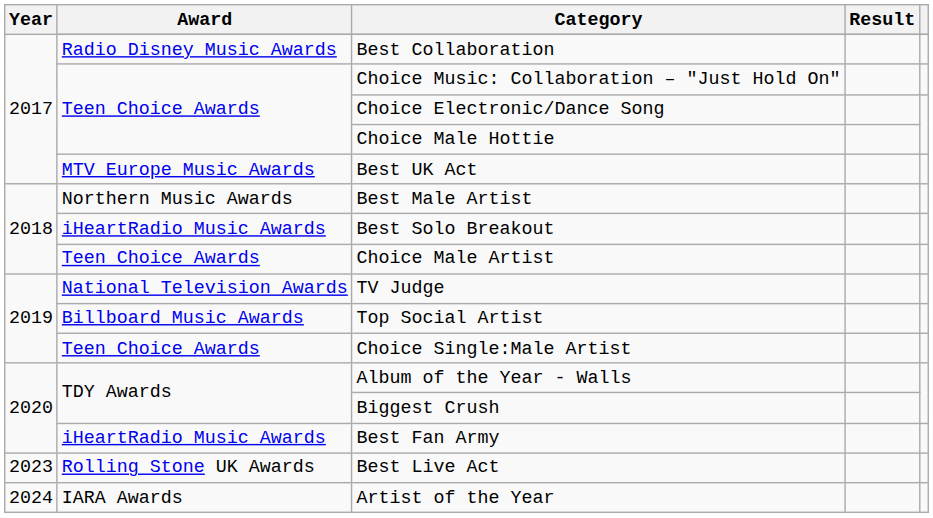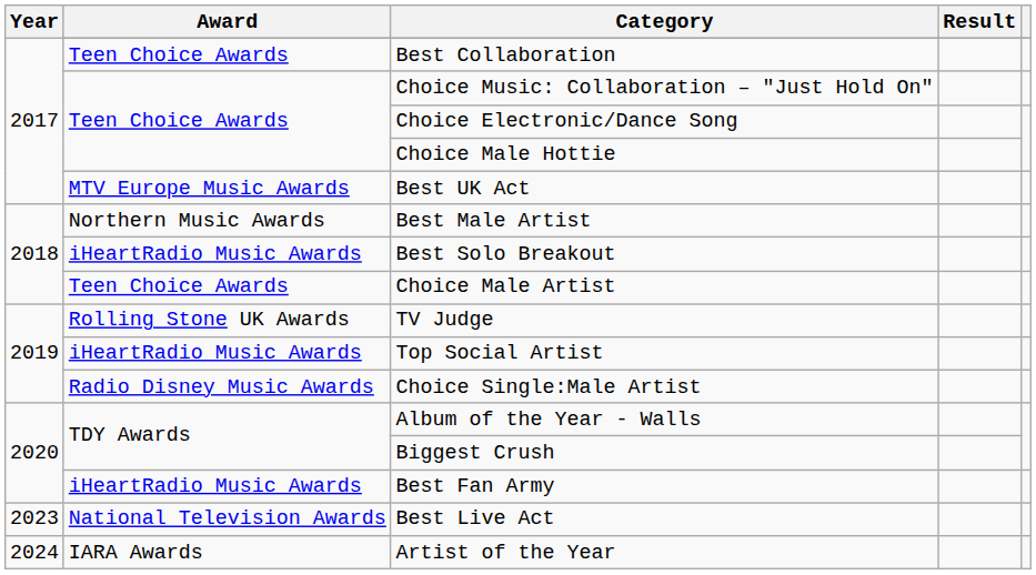Best Collaboration | Award: Radio Disney Music Awards -> Teen Choice Awards
TV Judge | Award: National Television Awards -> Rolling Stone UK Awards
Top Social Artist | Award: Billboard Music Awards -> iHeartRadio Music Awards
Choice Single:Male Artist | Award: Teen Choice Awards -> Radio Disney Music Awards
Best Live Act | Award: Rolling Stone UK Awards -> National Television Awards
